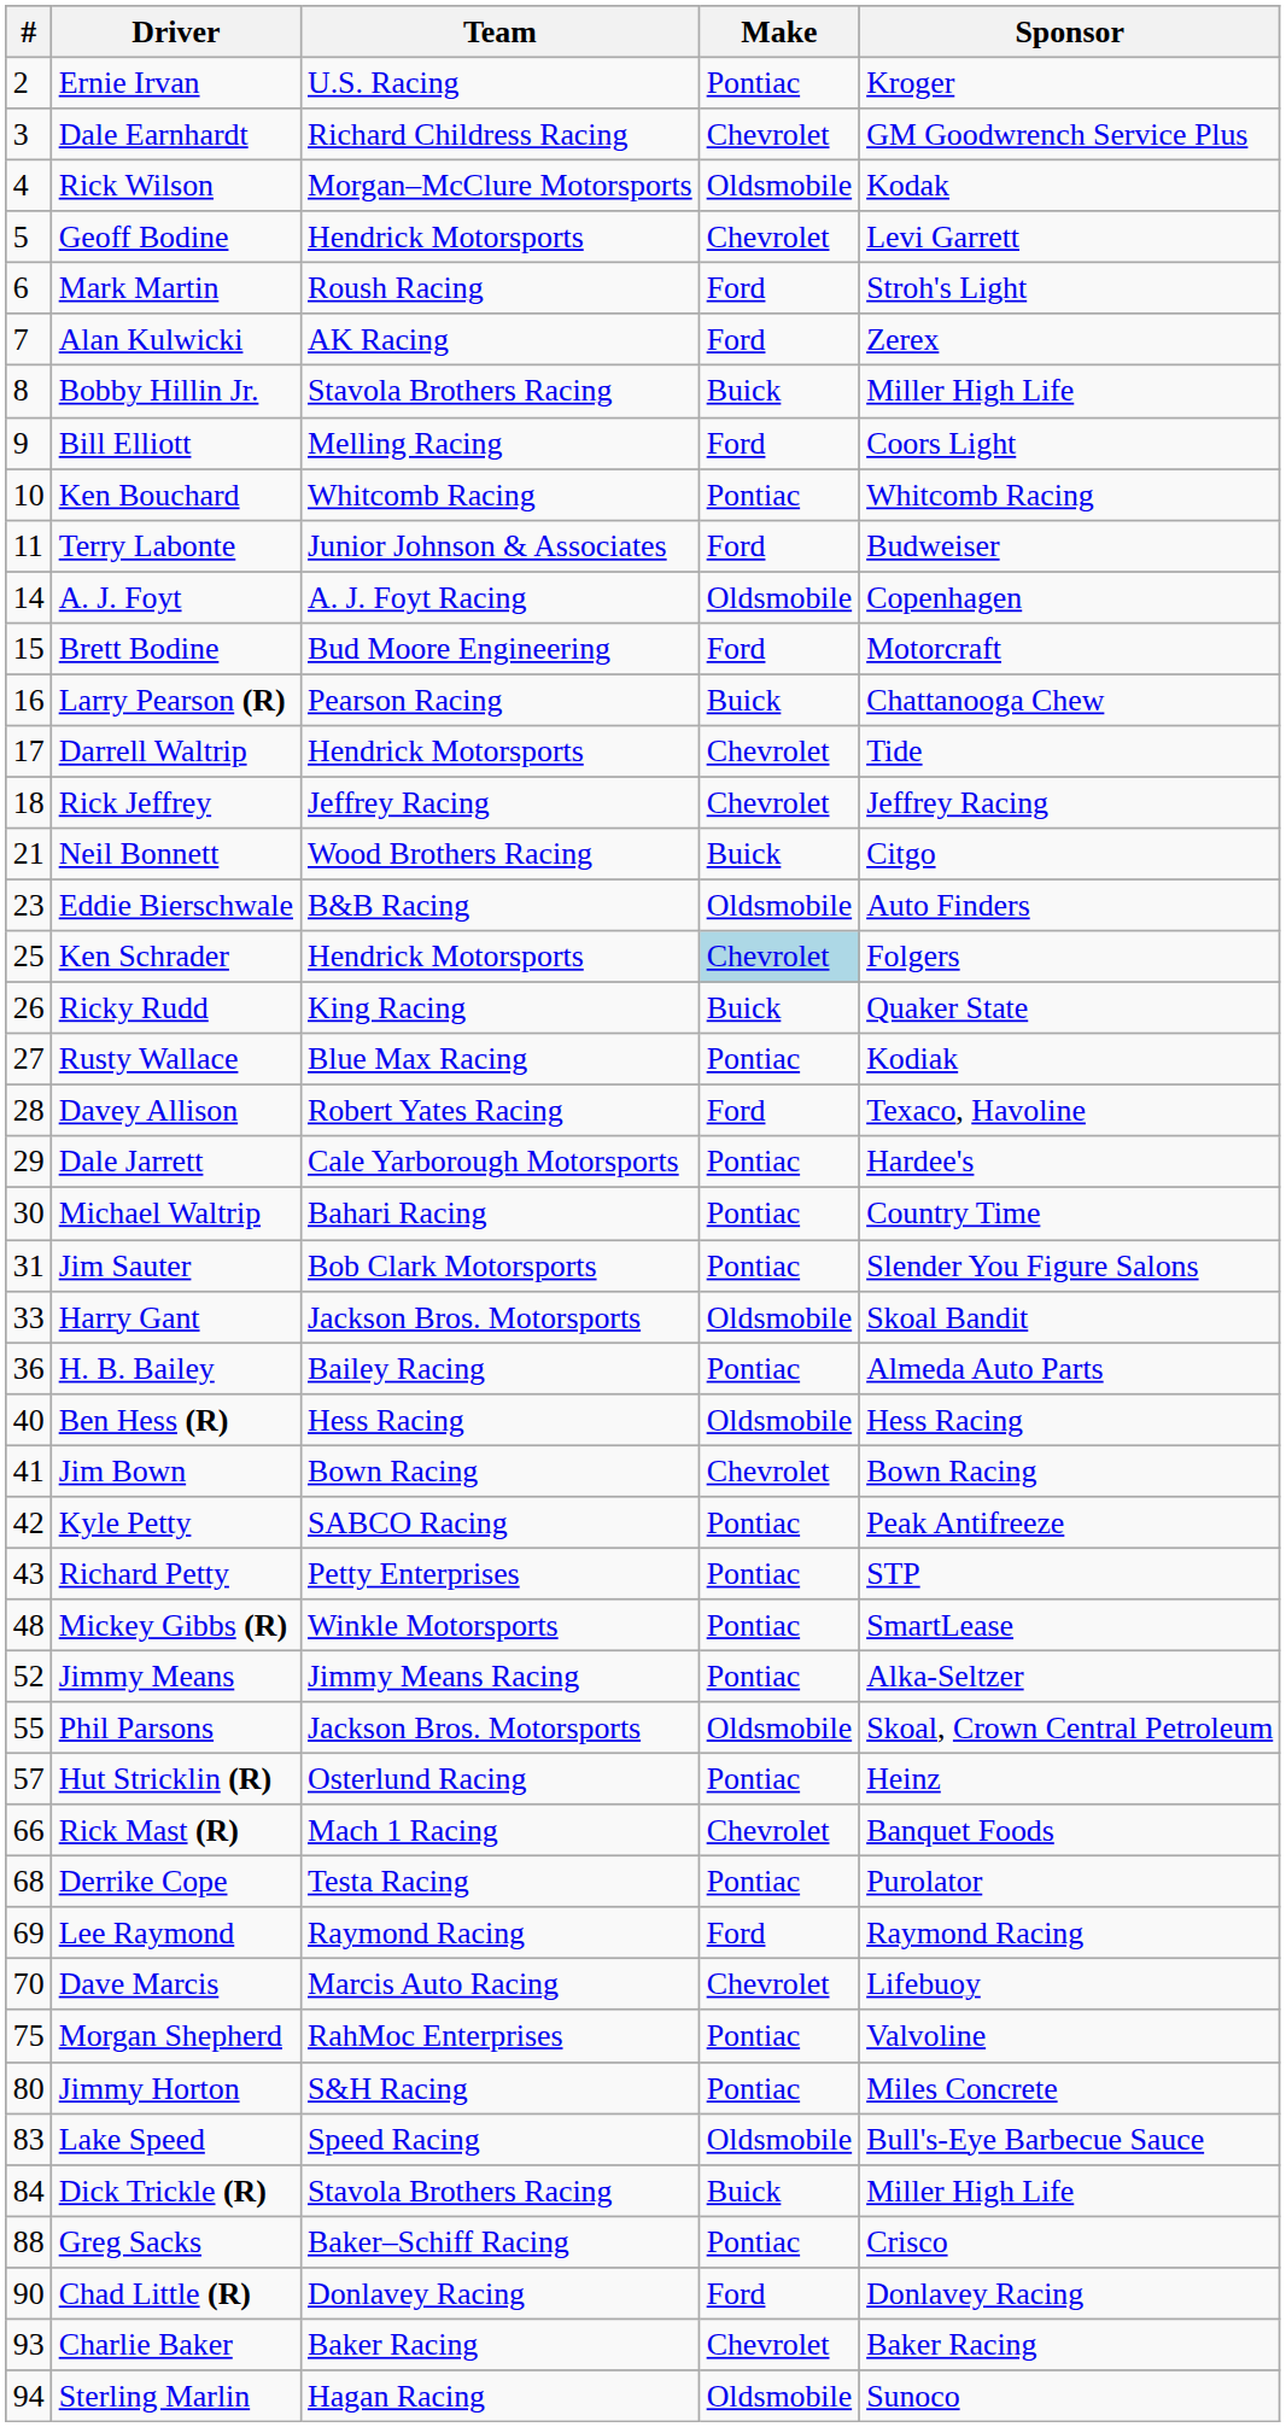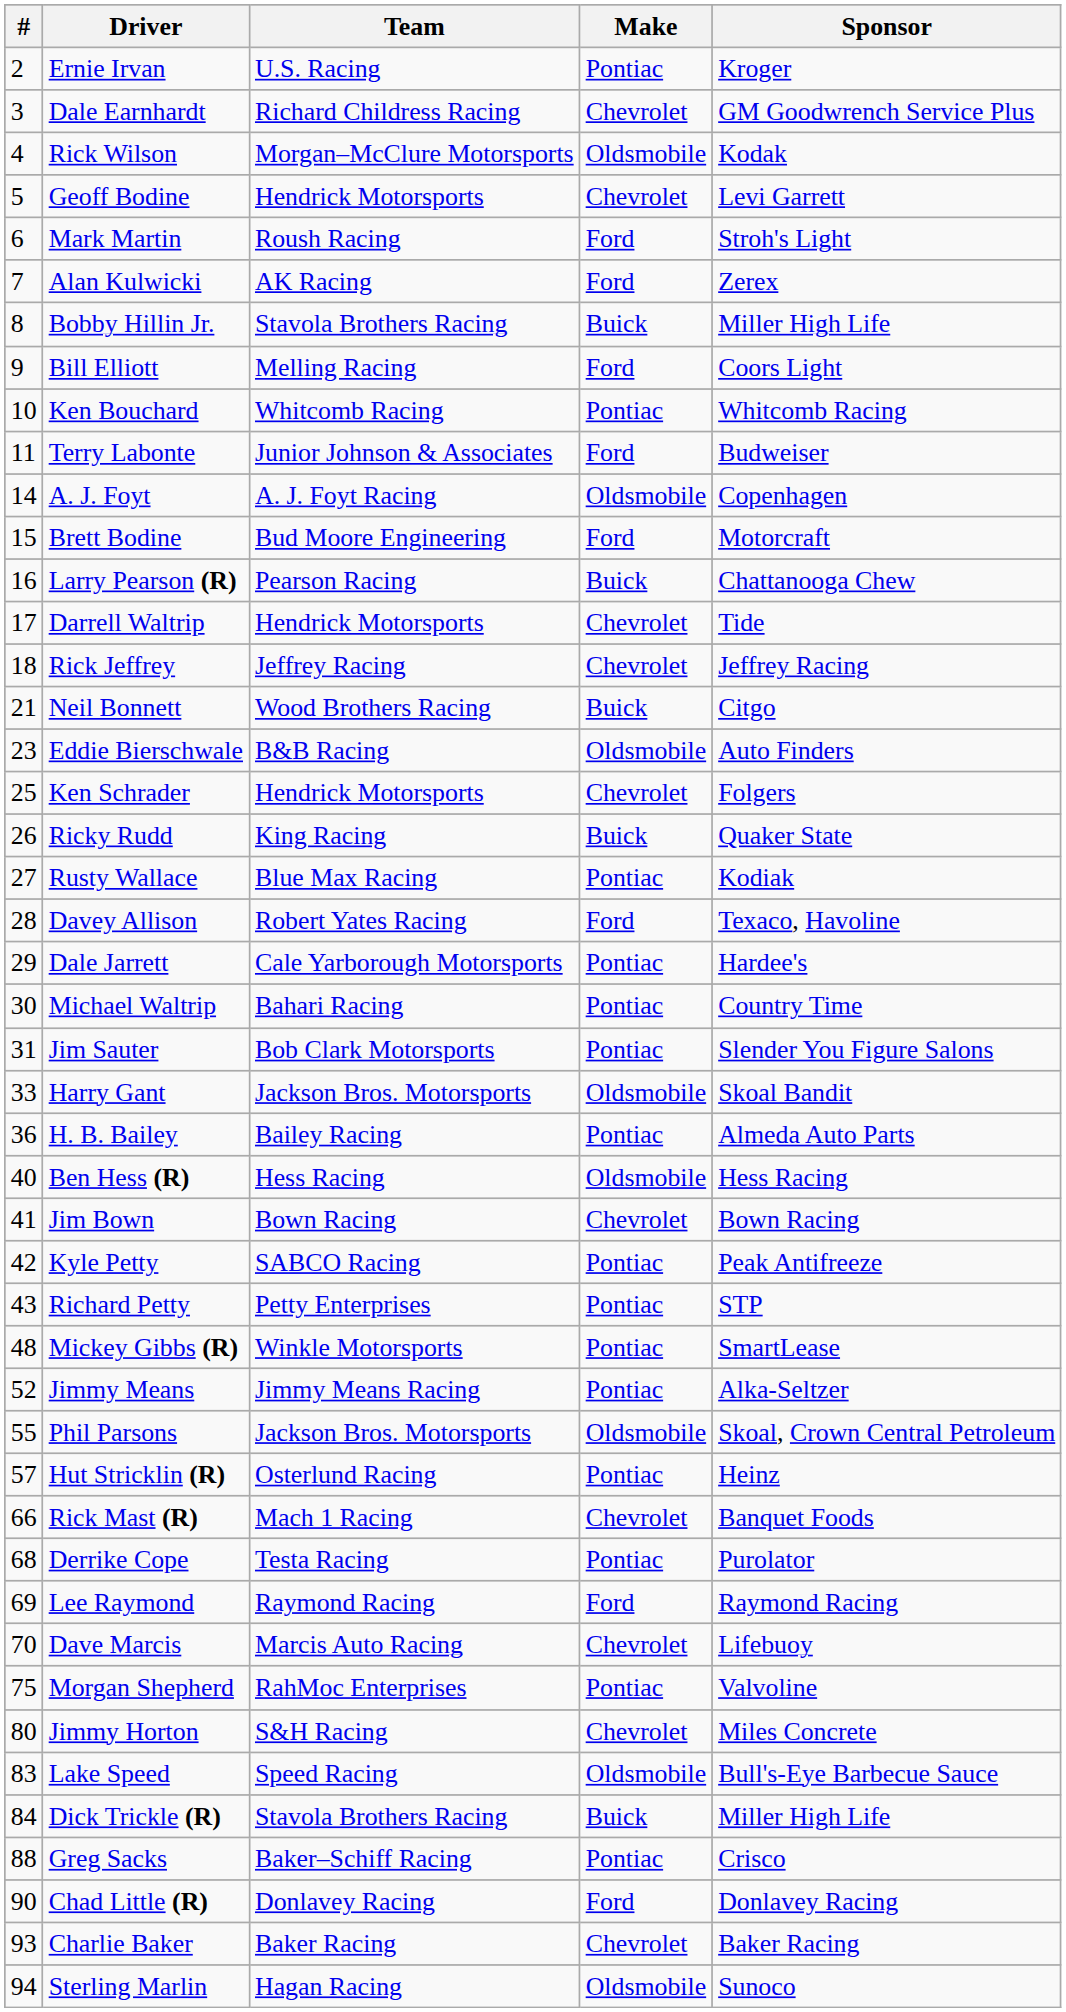Ken Schrader | Make: lightblue background -> no background
Jimmy Horton | Make: Pontiac -> Chevrolet
